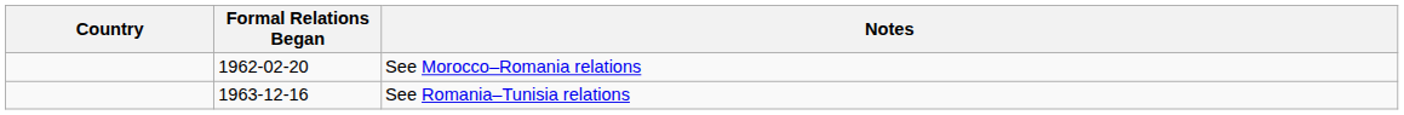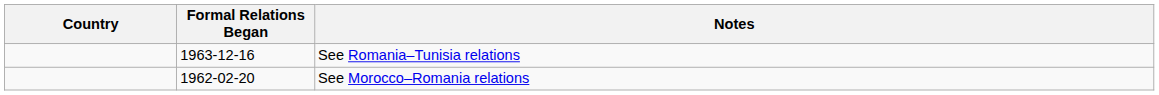rows swapped: See Morocco–Romania relations <-> See Romania–Tunisia relations
